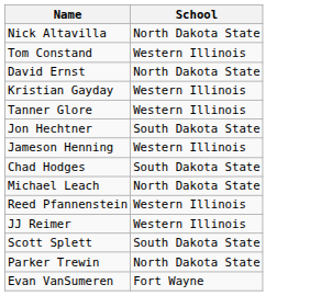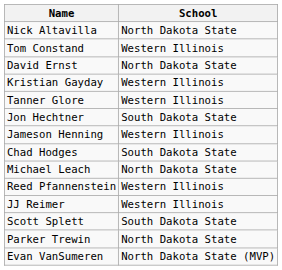Evan VanSumeren | School: Fort Wayne -> North Dakota State (MVP)
